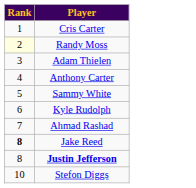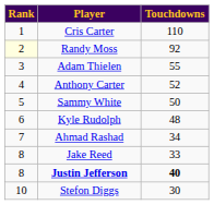+ column: Touchdowns | 110 | 92 | 55 | 52 | 50 | 48 | 34 | 33 | 40 | 30
Jake Reed | Rank: bold -> normal
